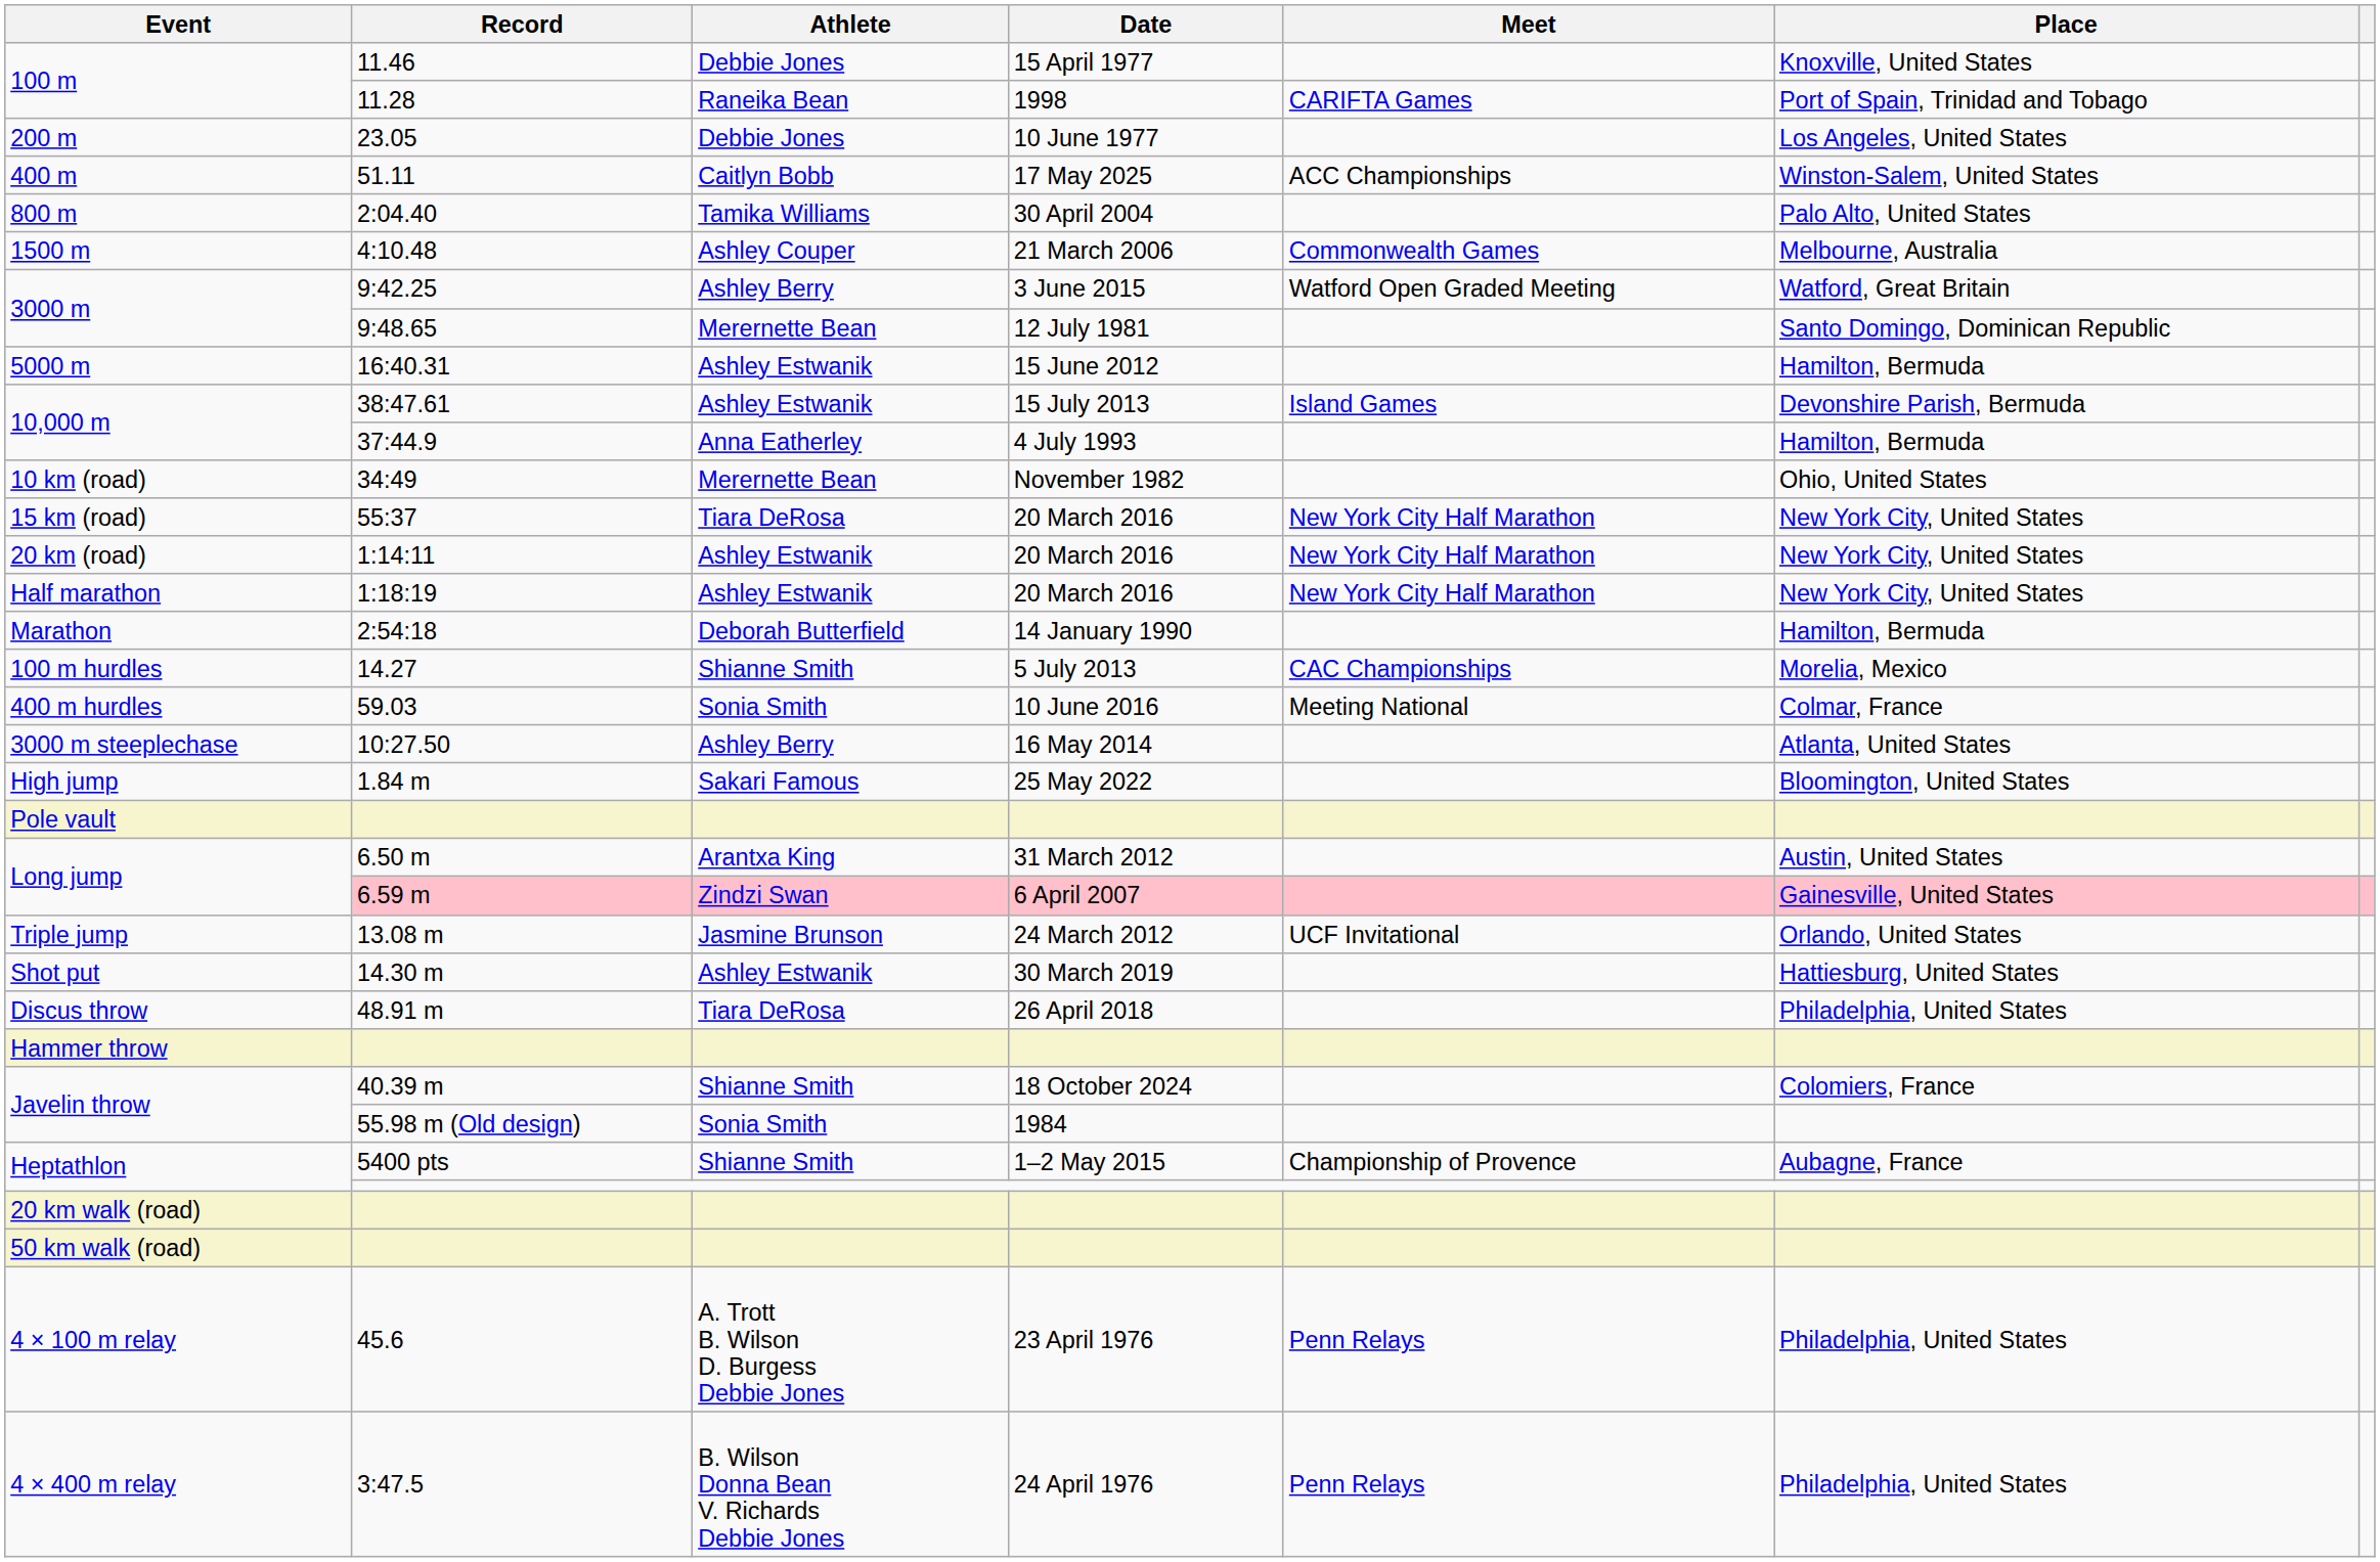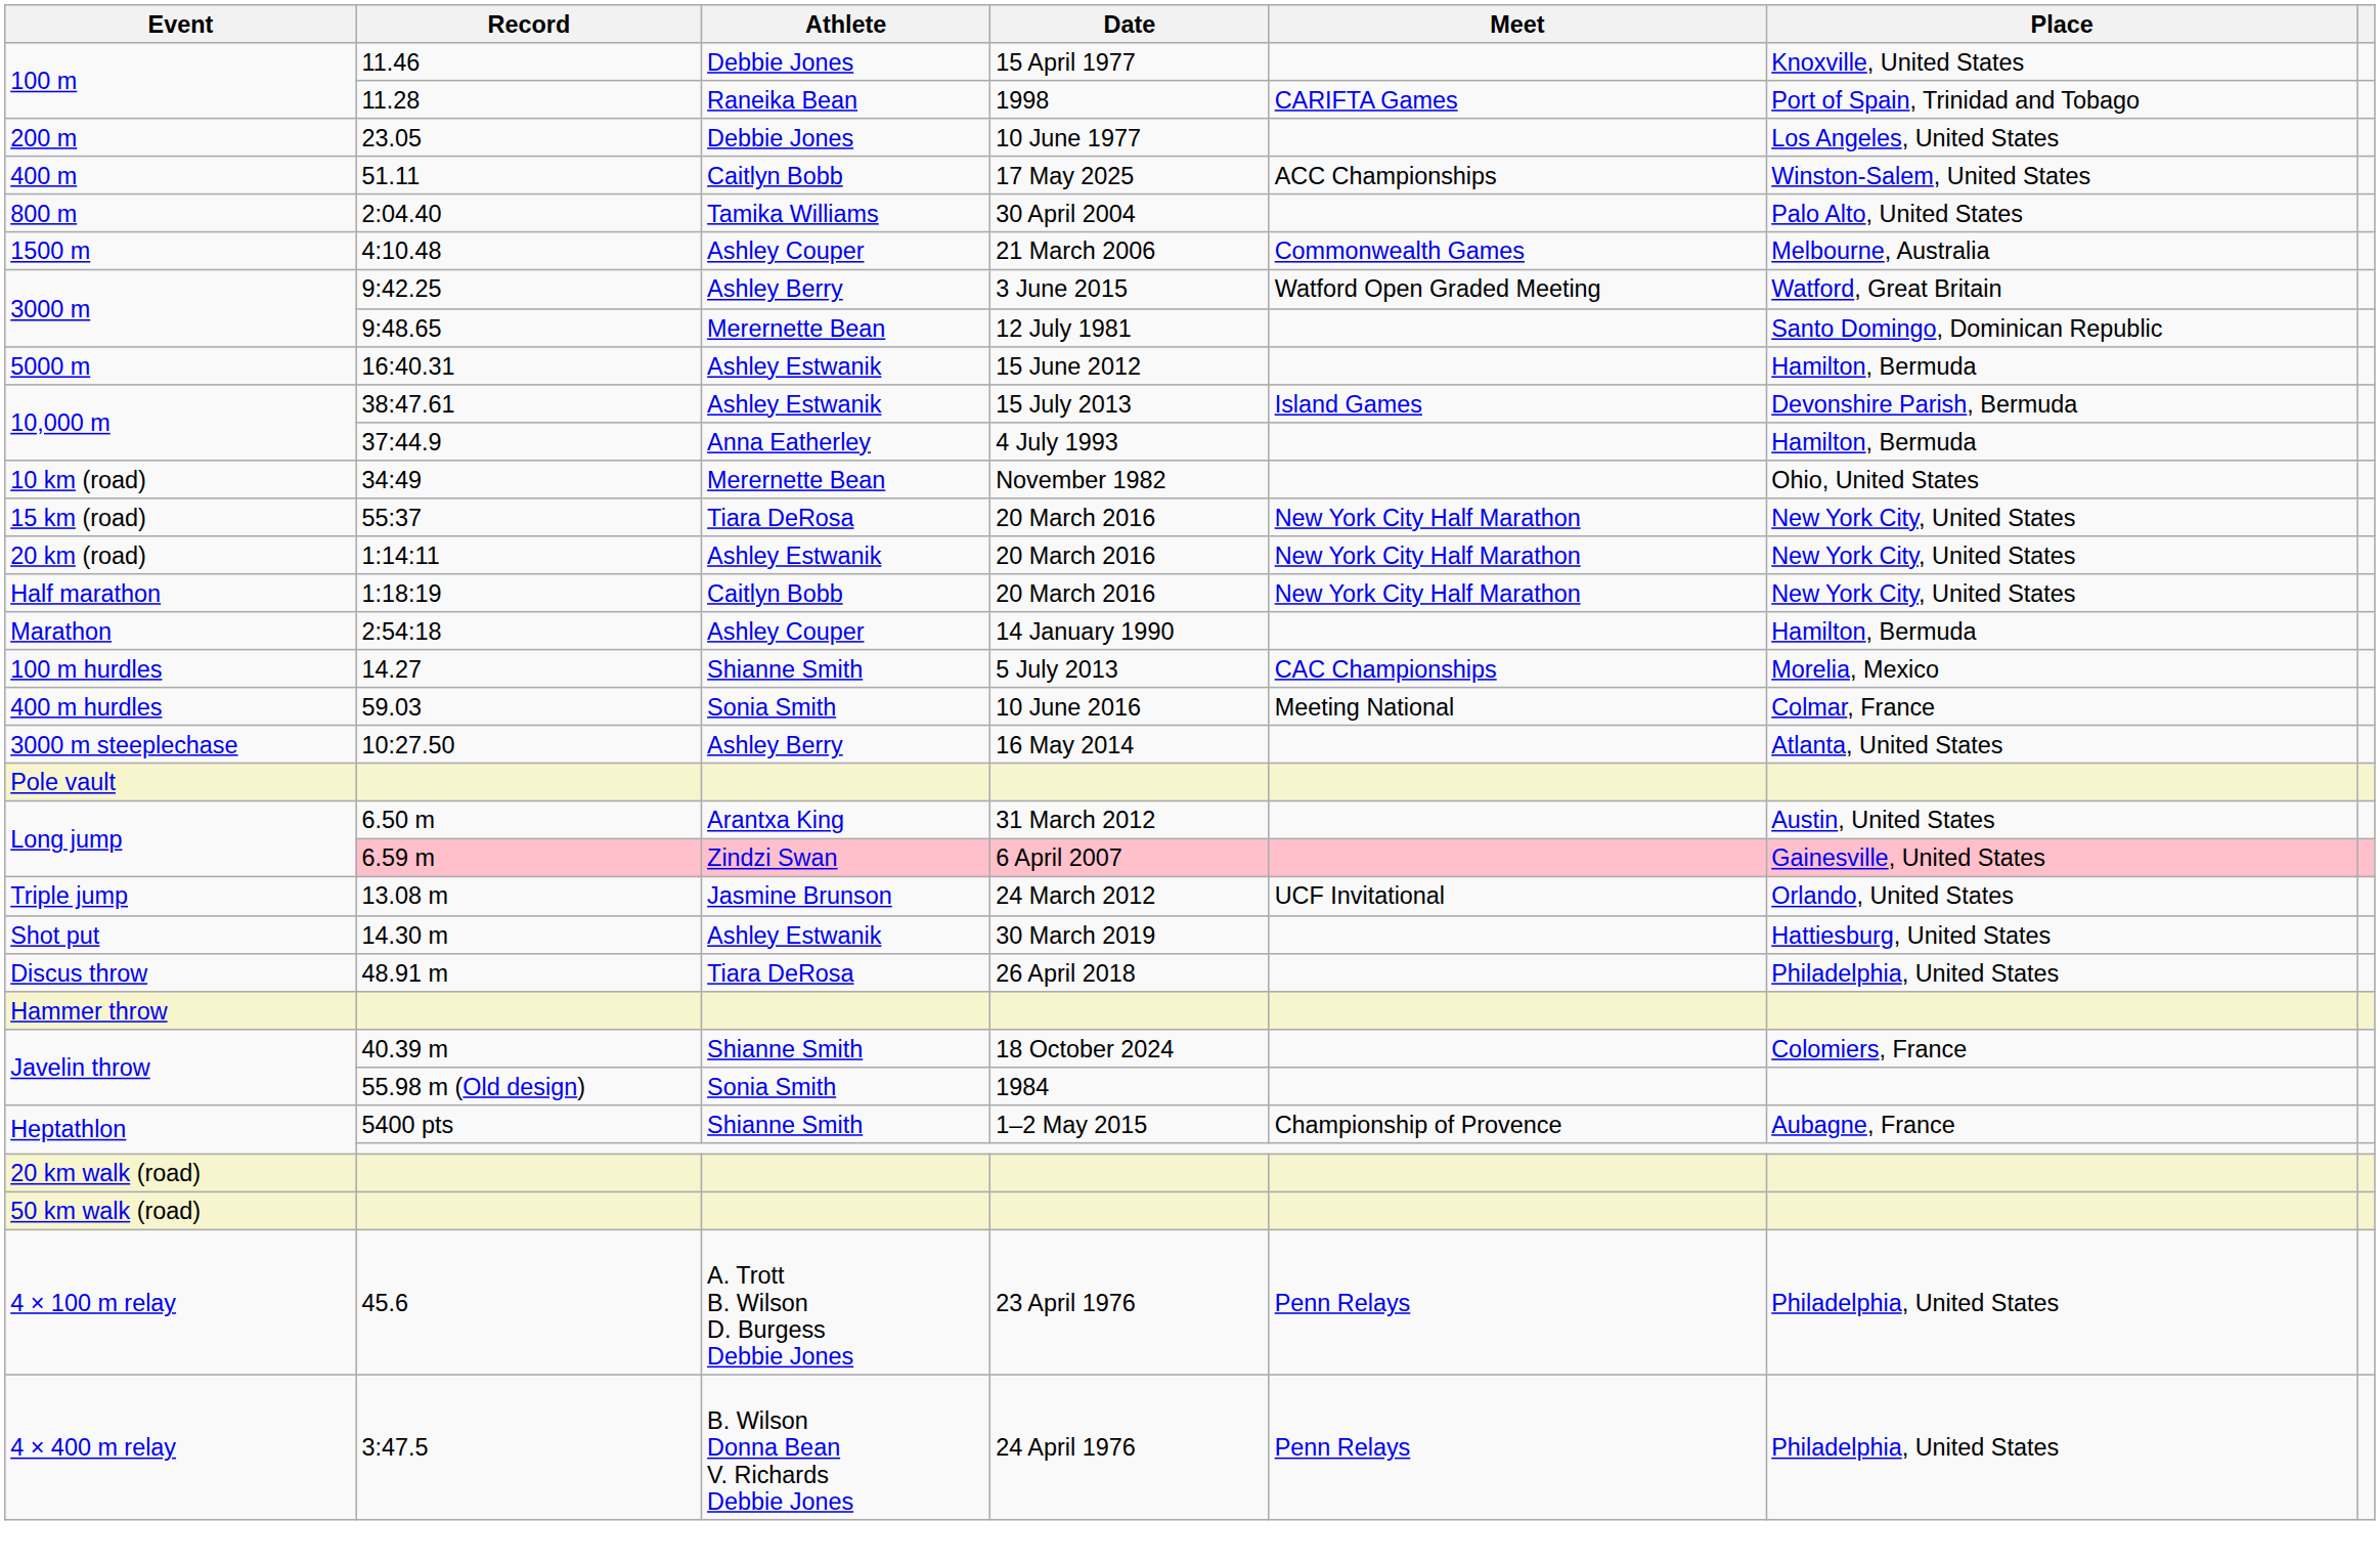1:18:19 | Athlete: Ashley Estwanik -> Caitlyn Bobb
2:54:18 | Athlete: Deborah Butterfield -> Ashley Couper
- row: High jump | 1.84 m | Sakari Famous | 25 May 2022 | Bloomington, United States
